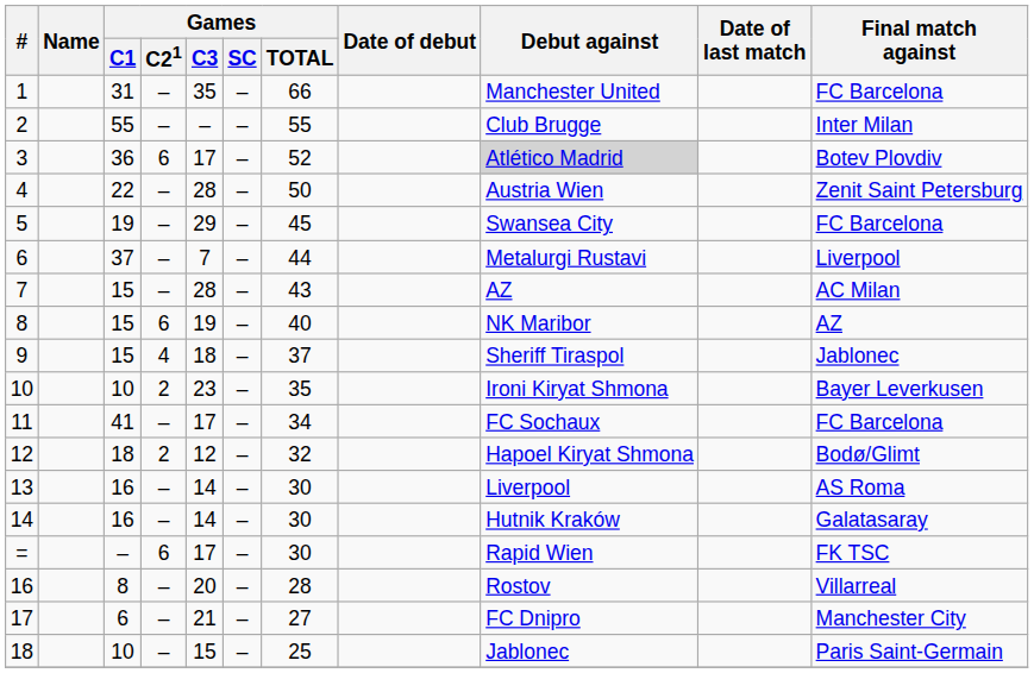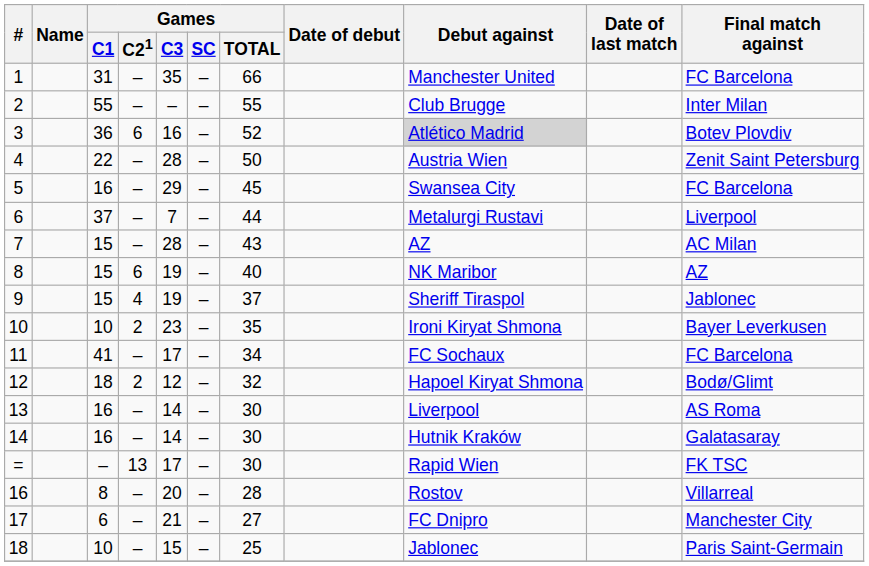3 | Games / C3: 17 -> 16
5 | Games / C1: 19 -> 16
9 | Games / C3: 18 -> 19
= | Games / C21: 6 -> 13
